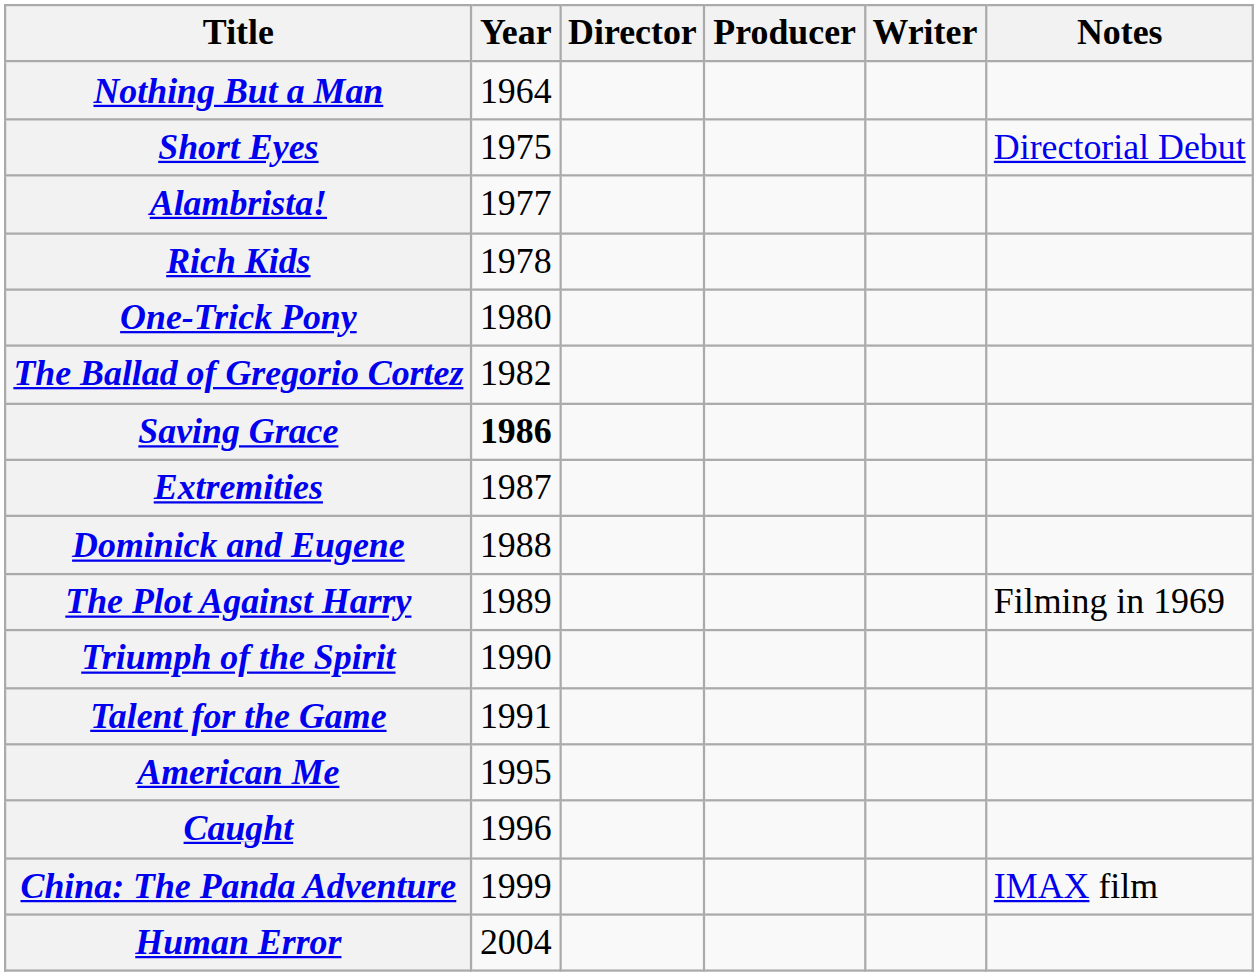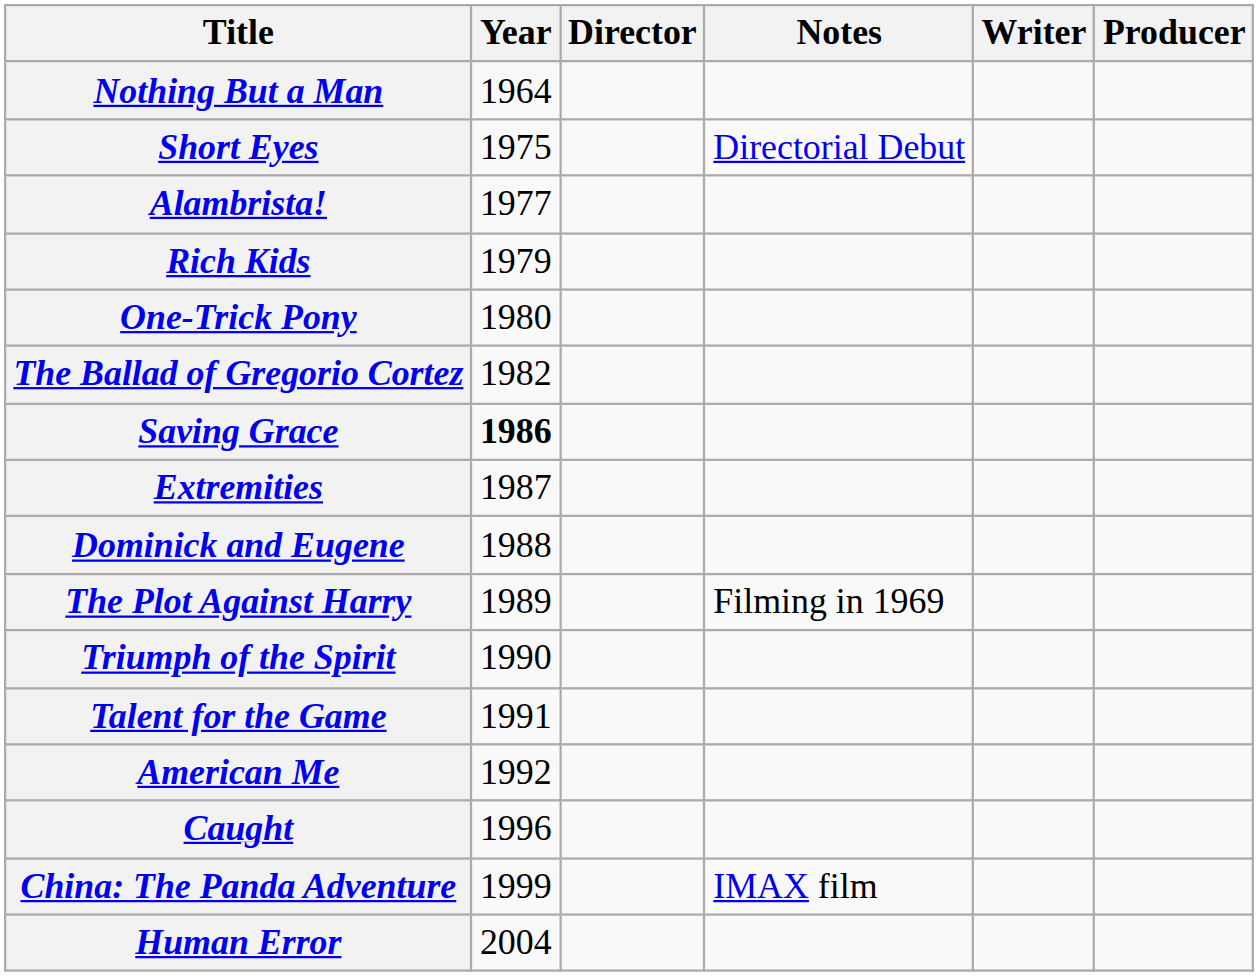columns swapped: Producer <-> Notes
Rich Kids | Year: 1978 -> 1979
American Me | Year: 1995 -> 1992
